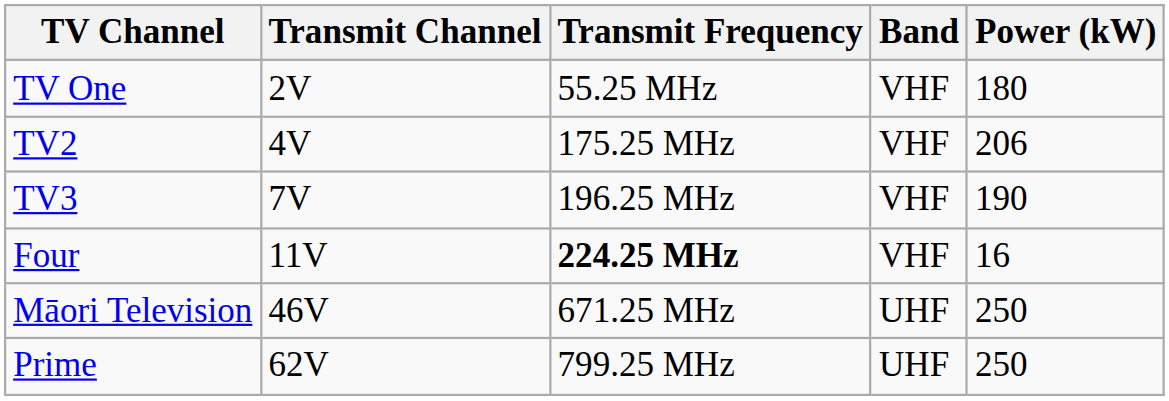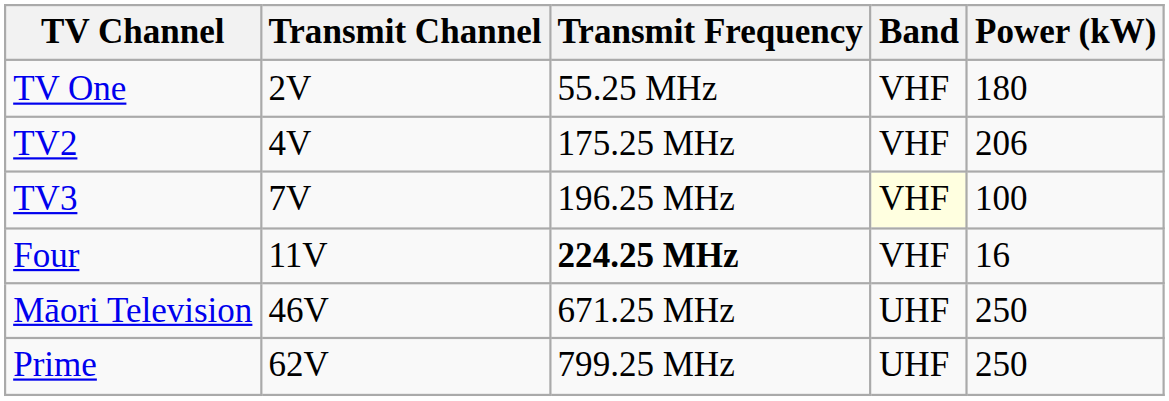TV3 | Band: no background -> lightyellow background
TV3 | Power (kW): 190 -> 100
